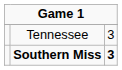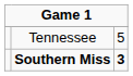Tennessee | column 3: 3 -> 5
